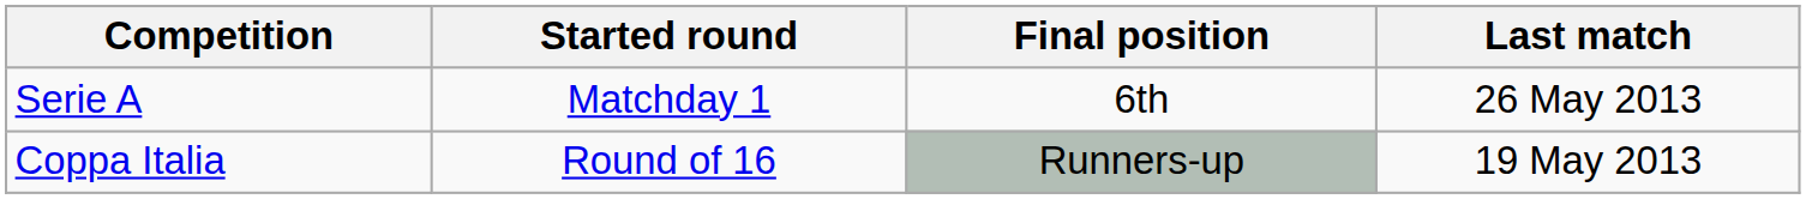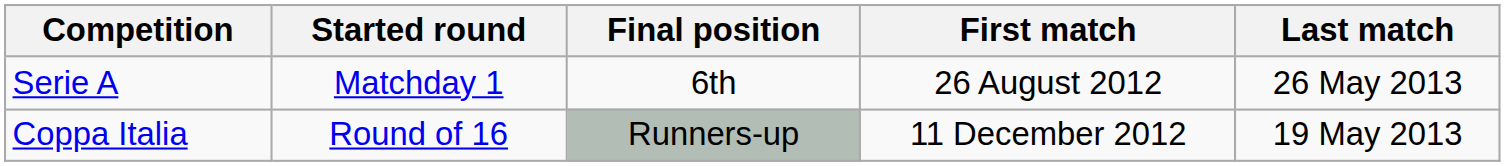+ column: First match | 26 August 2012 | 11 December 2012
